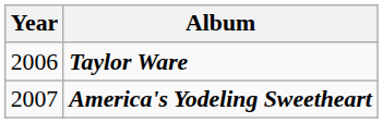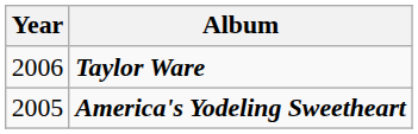America's Yodeling Sweetheart | Year: 2007 -> 2005
